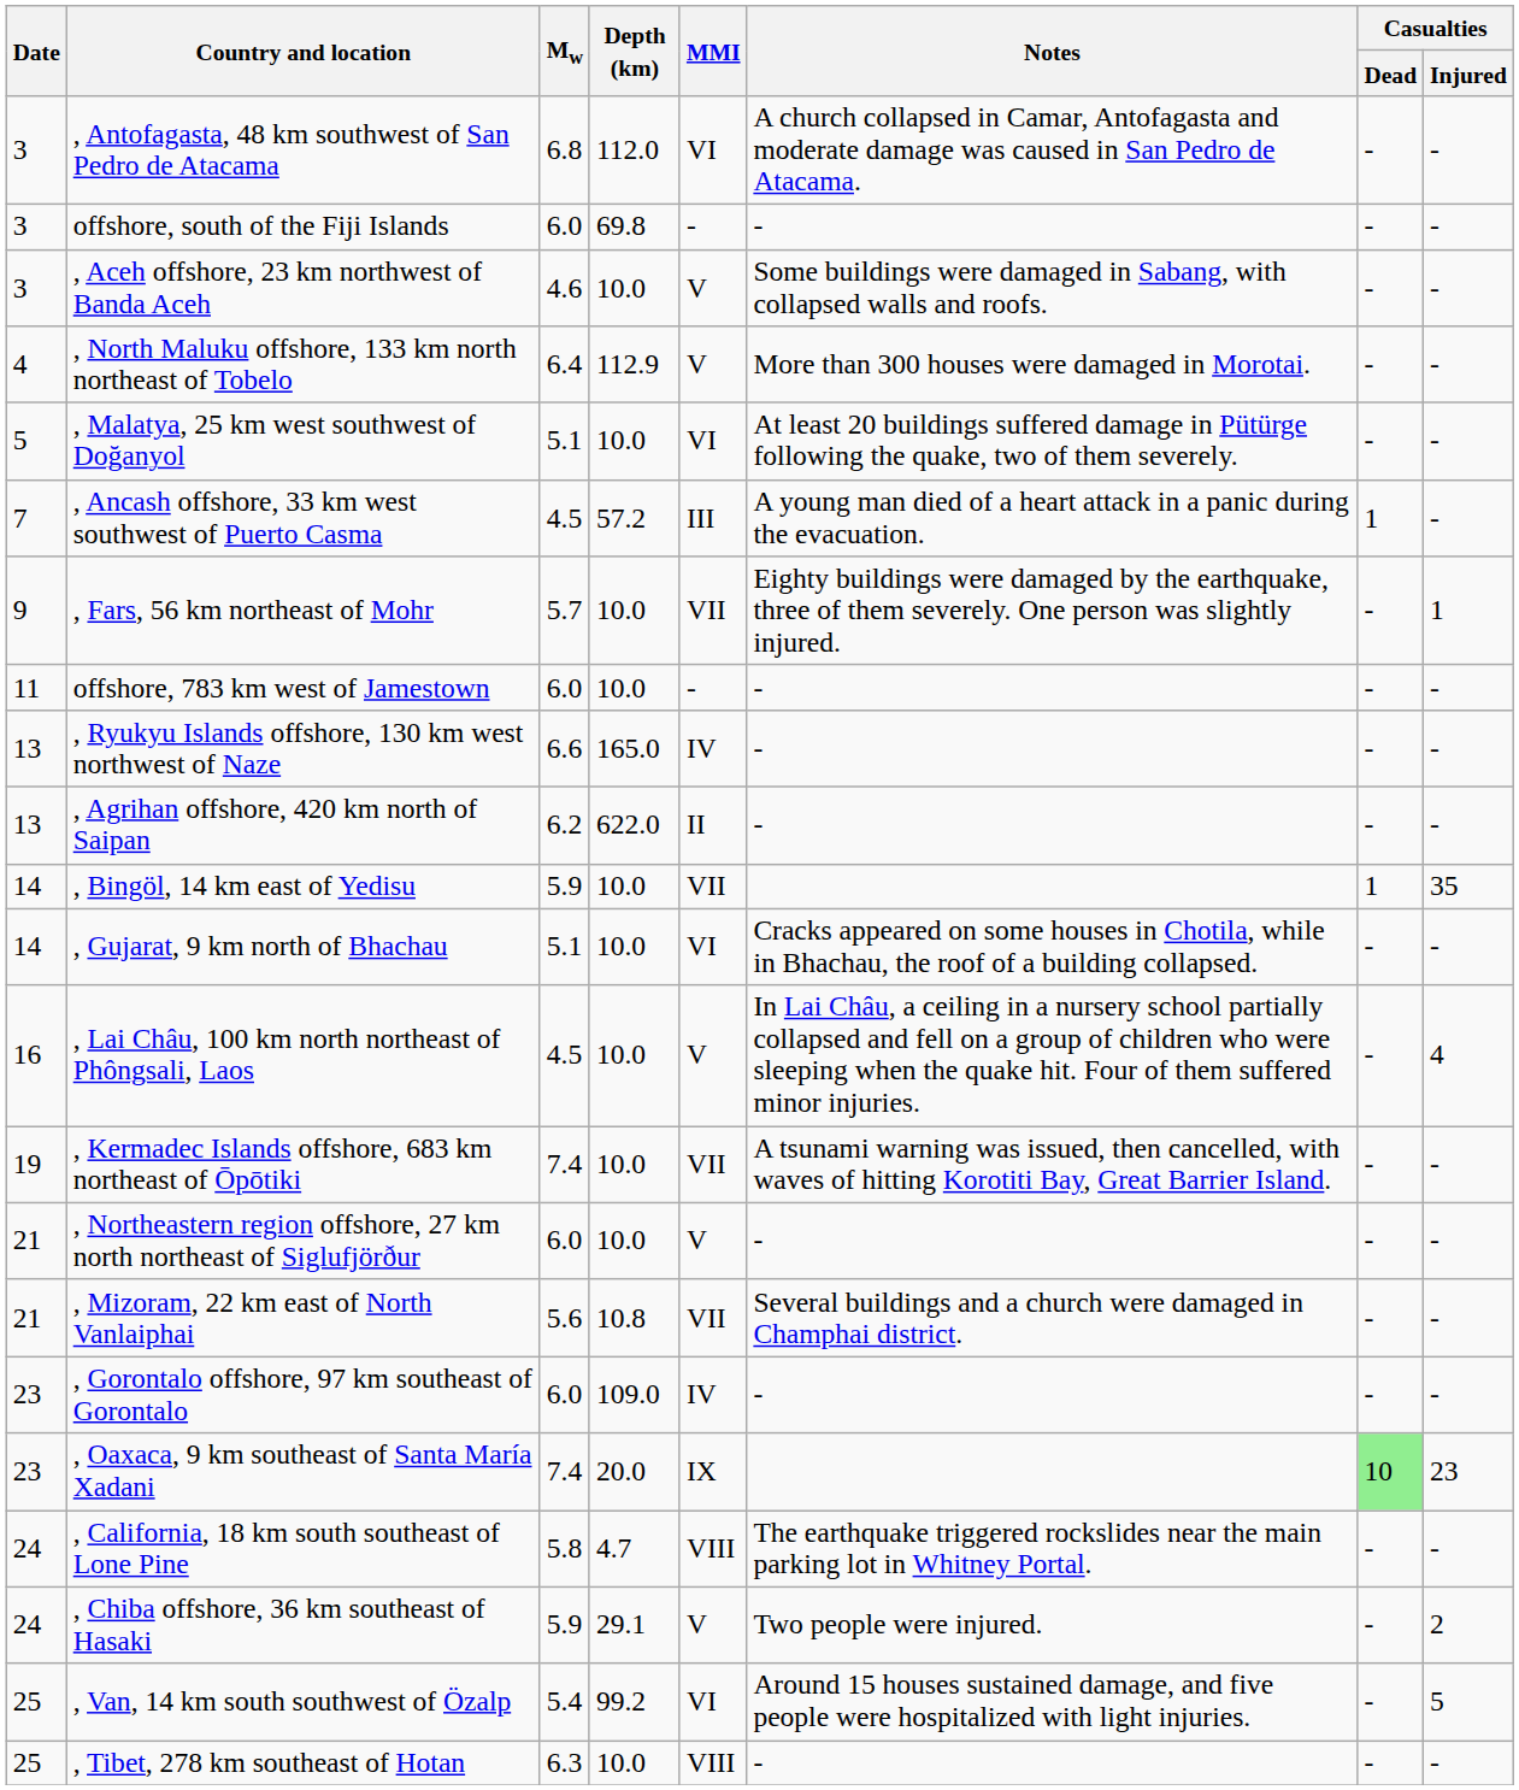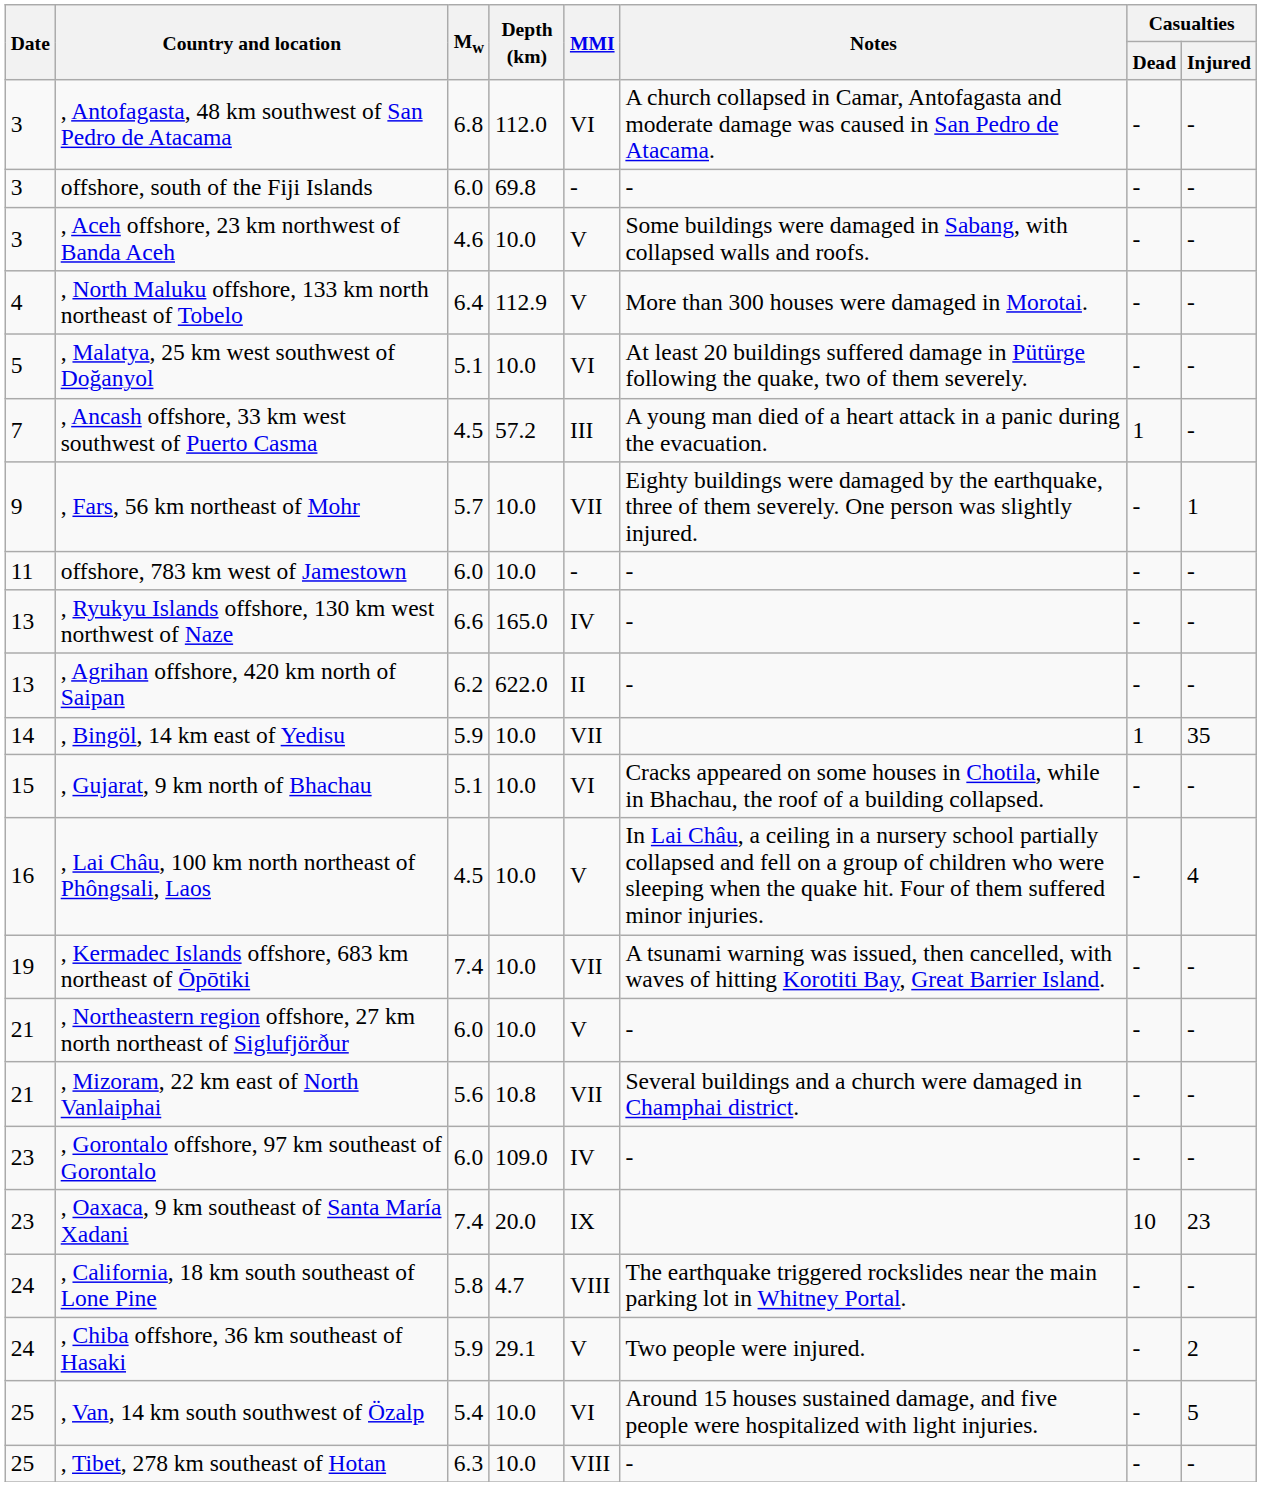, Gujarat, 9 km north of Bhachau | Date: 14 -> 15
, Oaxaca, 9 km southeast of Santa María Xadani | Casualties / Dead: lightgreen background -> no background
, Van, 14 km south southwest of Özalp | Depth (km): 99.2 -> 10.0
